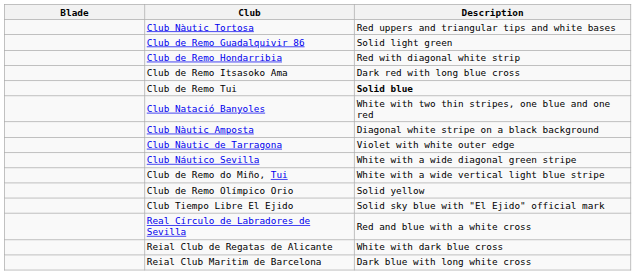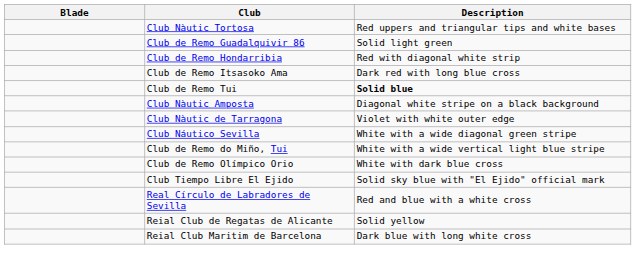- row: Club Natació Banyoles | White with two thin stripes, one blue and one red
Club de Remo Olímpico Orio | Description: Solid yellow -> White with dark blue cross
Reial Club de Regatas de Alicante | Description: White with dark blue cross -> Solid yellow
